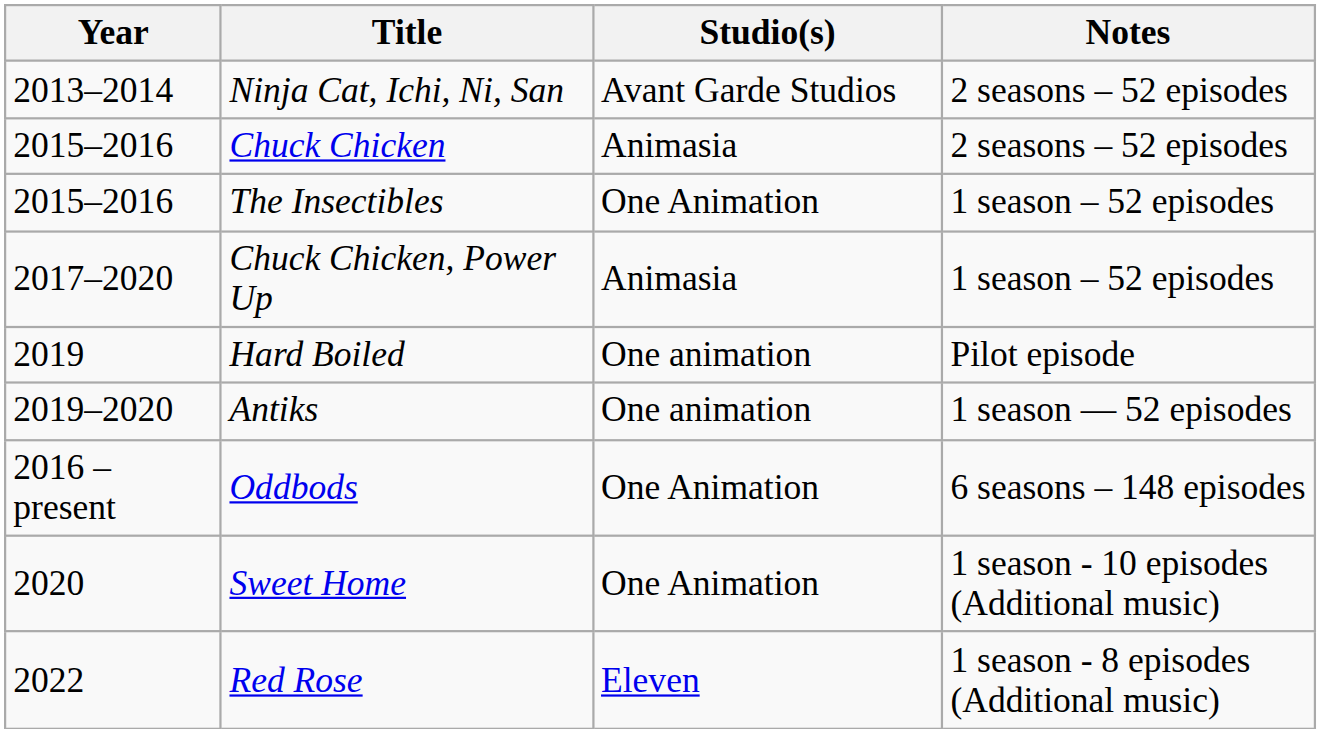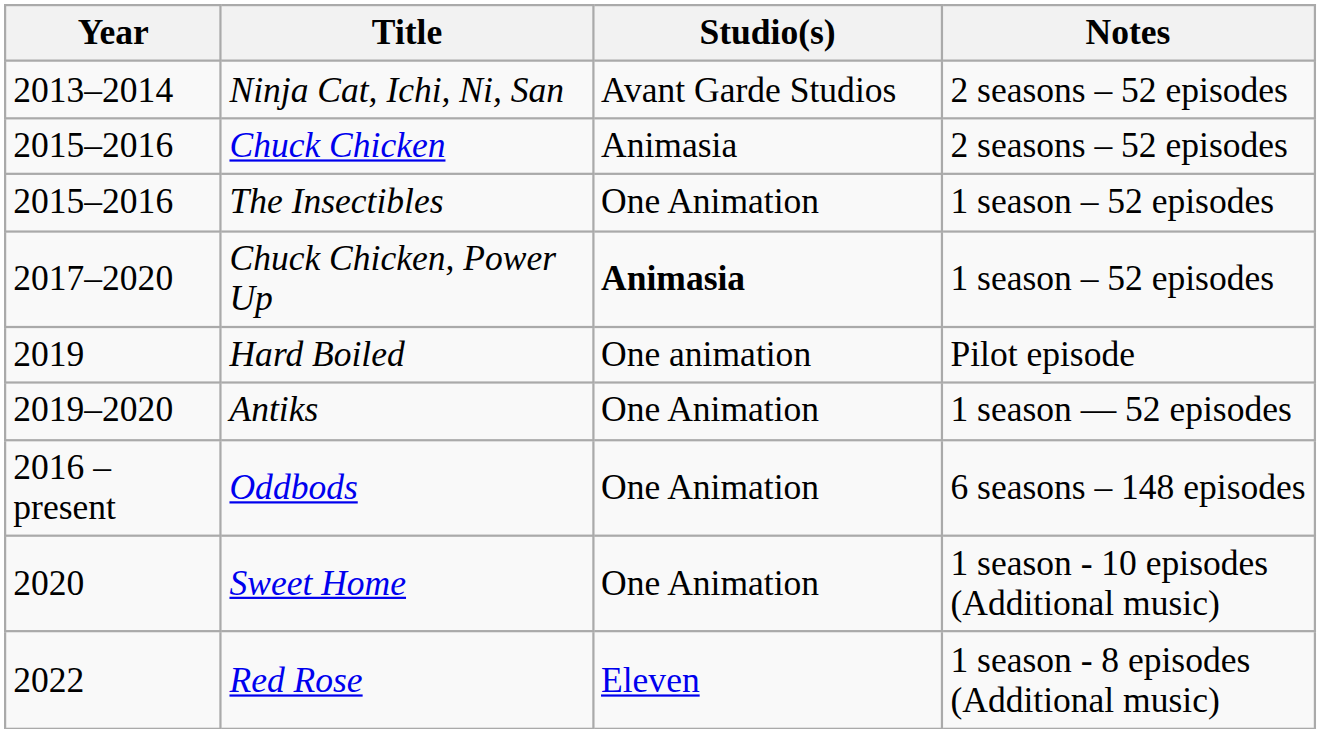Chuck Chicken, Power Up | Studio(s): normal -> bold
Antiks | Studio(s): One animation -> One Animation
